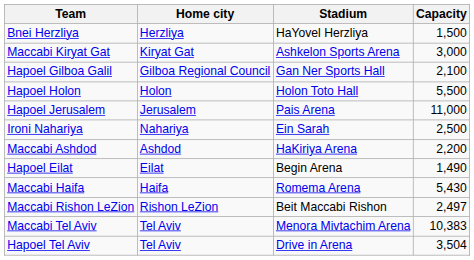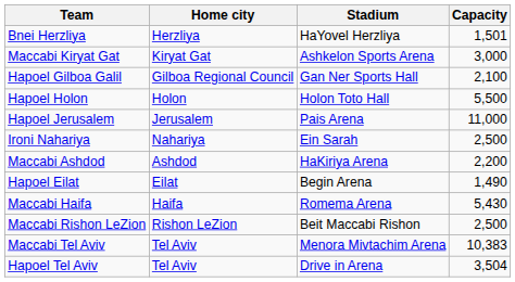Bnei Herzliya | Capacity: 1,500 -> 1,501
Maccabi Rishon LeZion | Capacity: 2,497 -> 2,500
